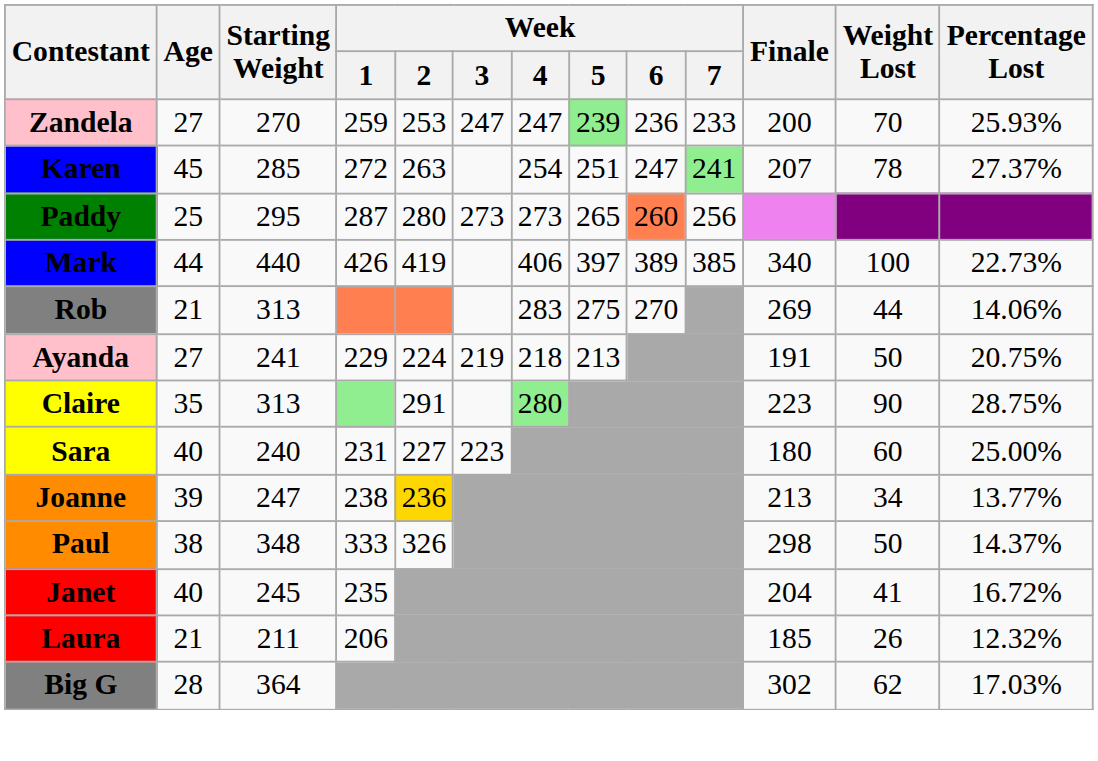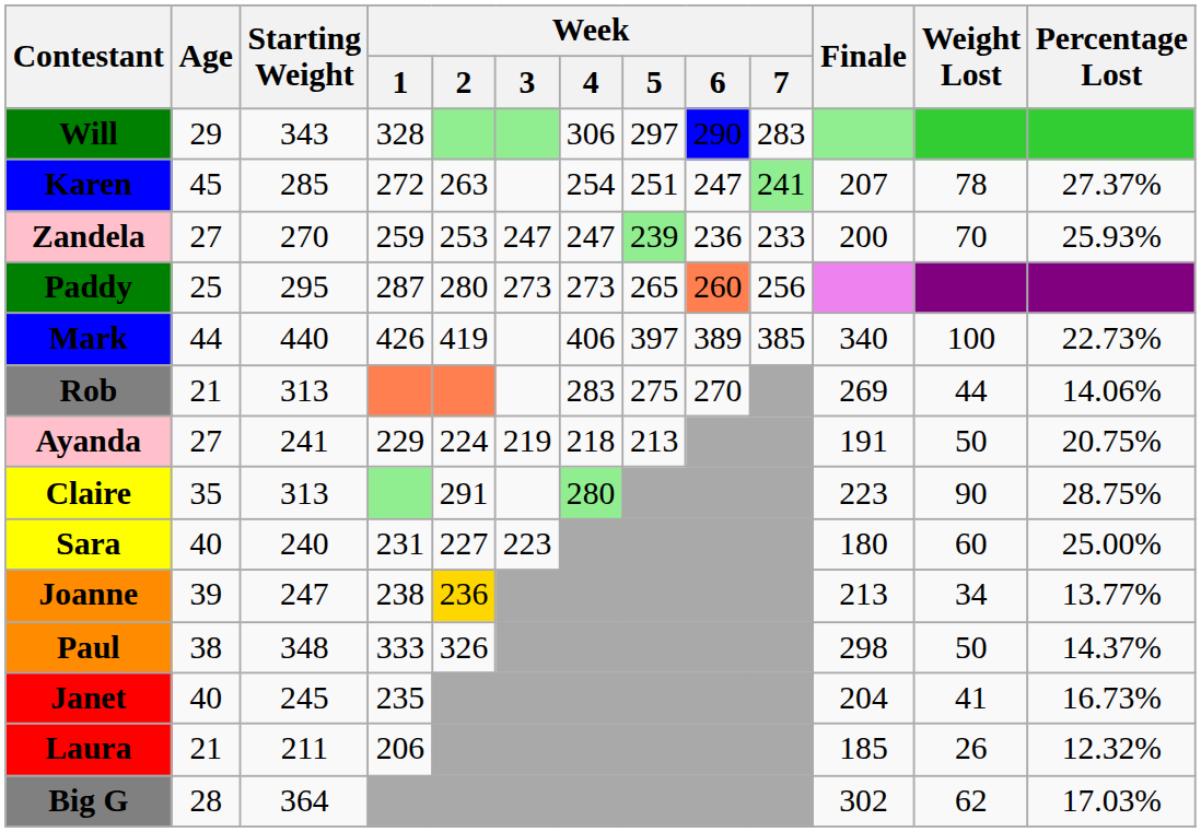+ row: Will | 29 | 343 | 328 | 306 | 297 | 290 | 283
rows swapped: Karen <-> Zandela
Janet | Percentage Lost: 16.72% -> 16.73%
